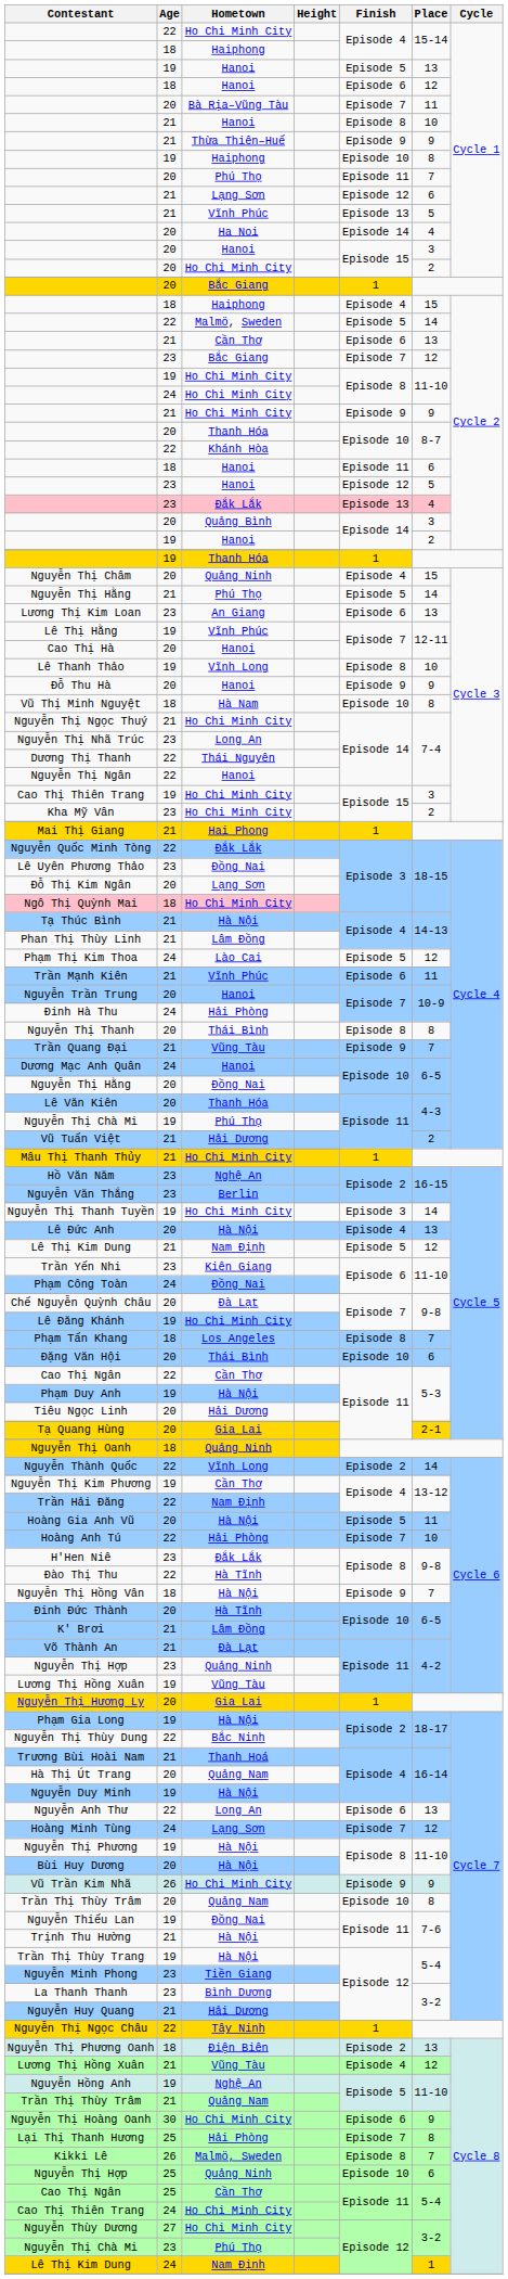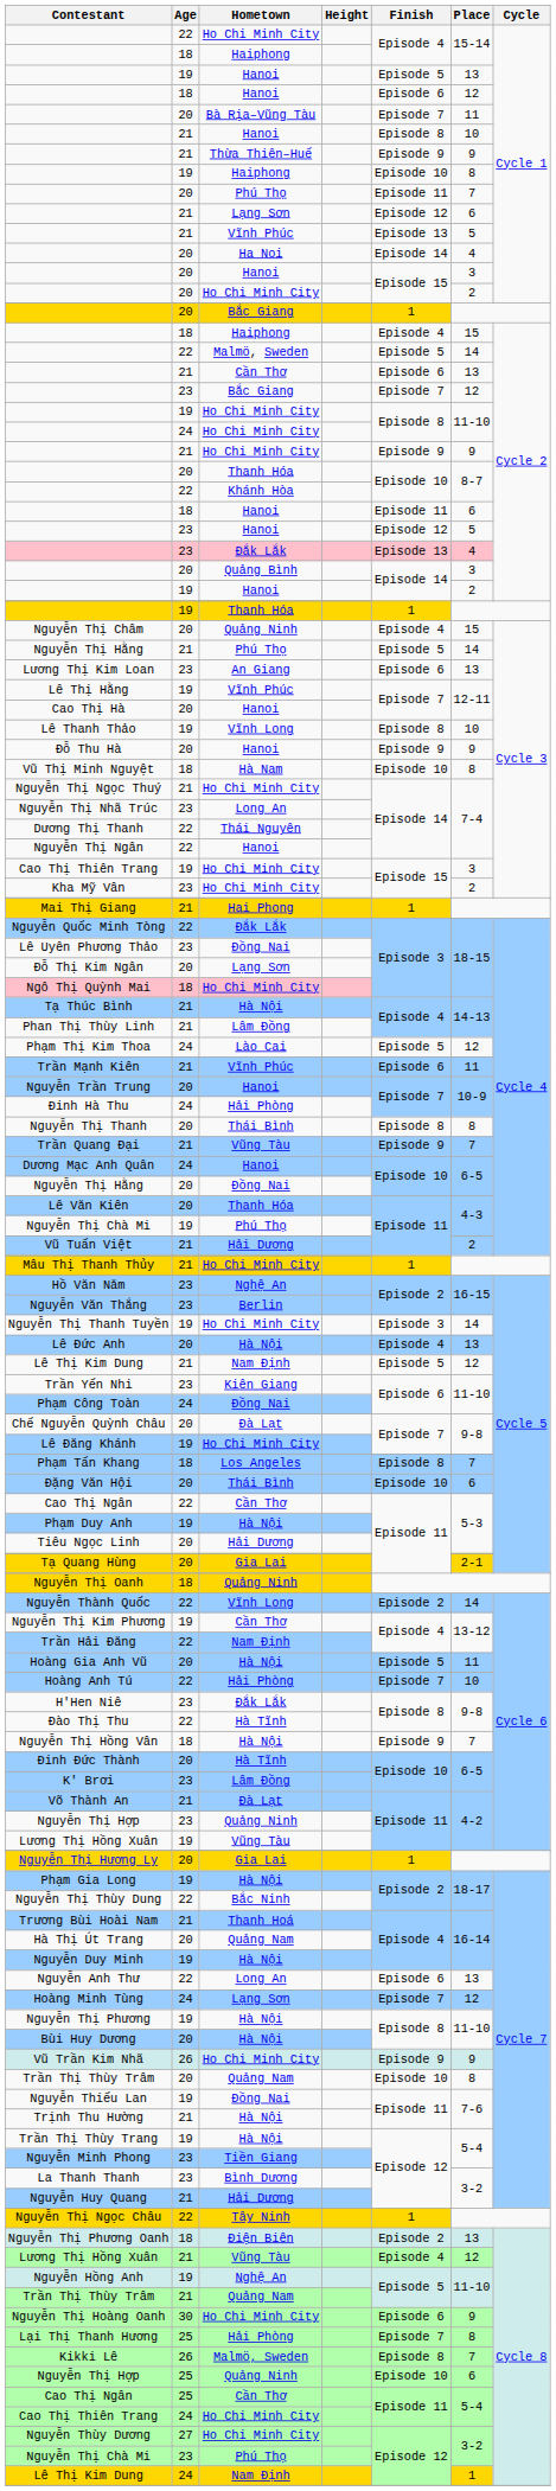K' Brơi | Age: 21 -> 23
